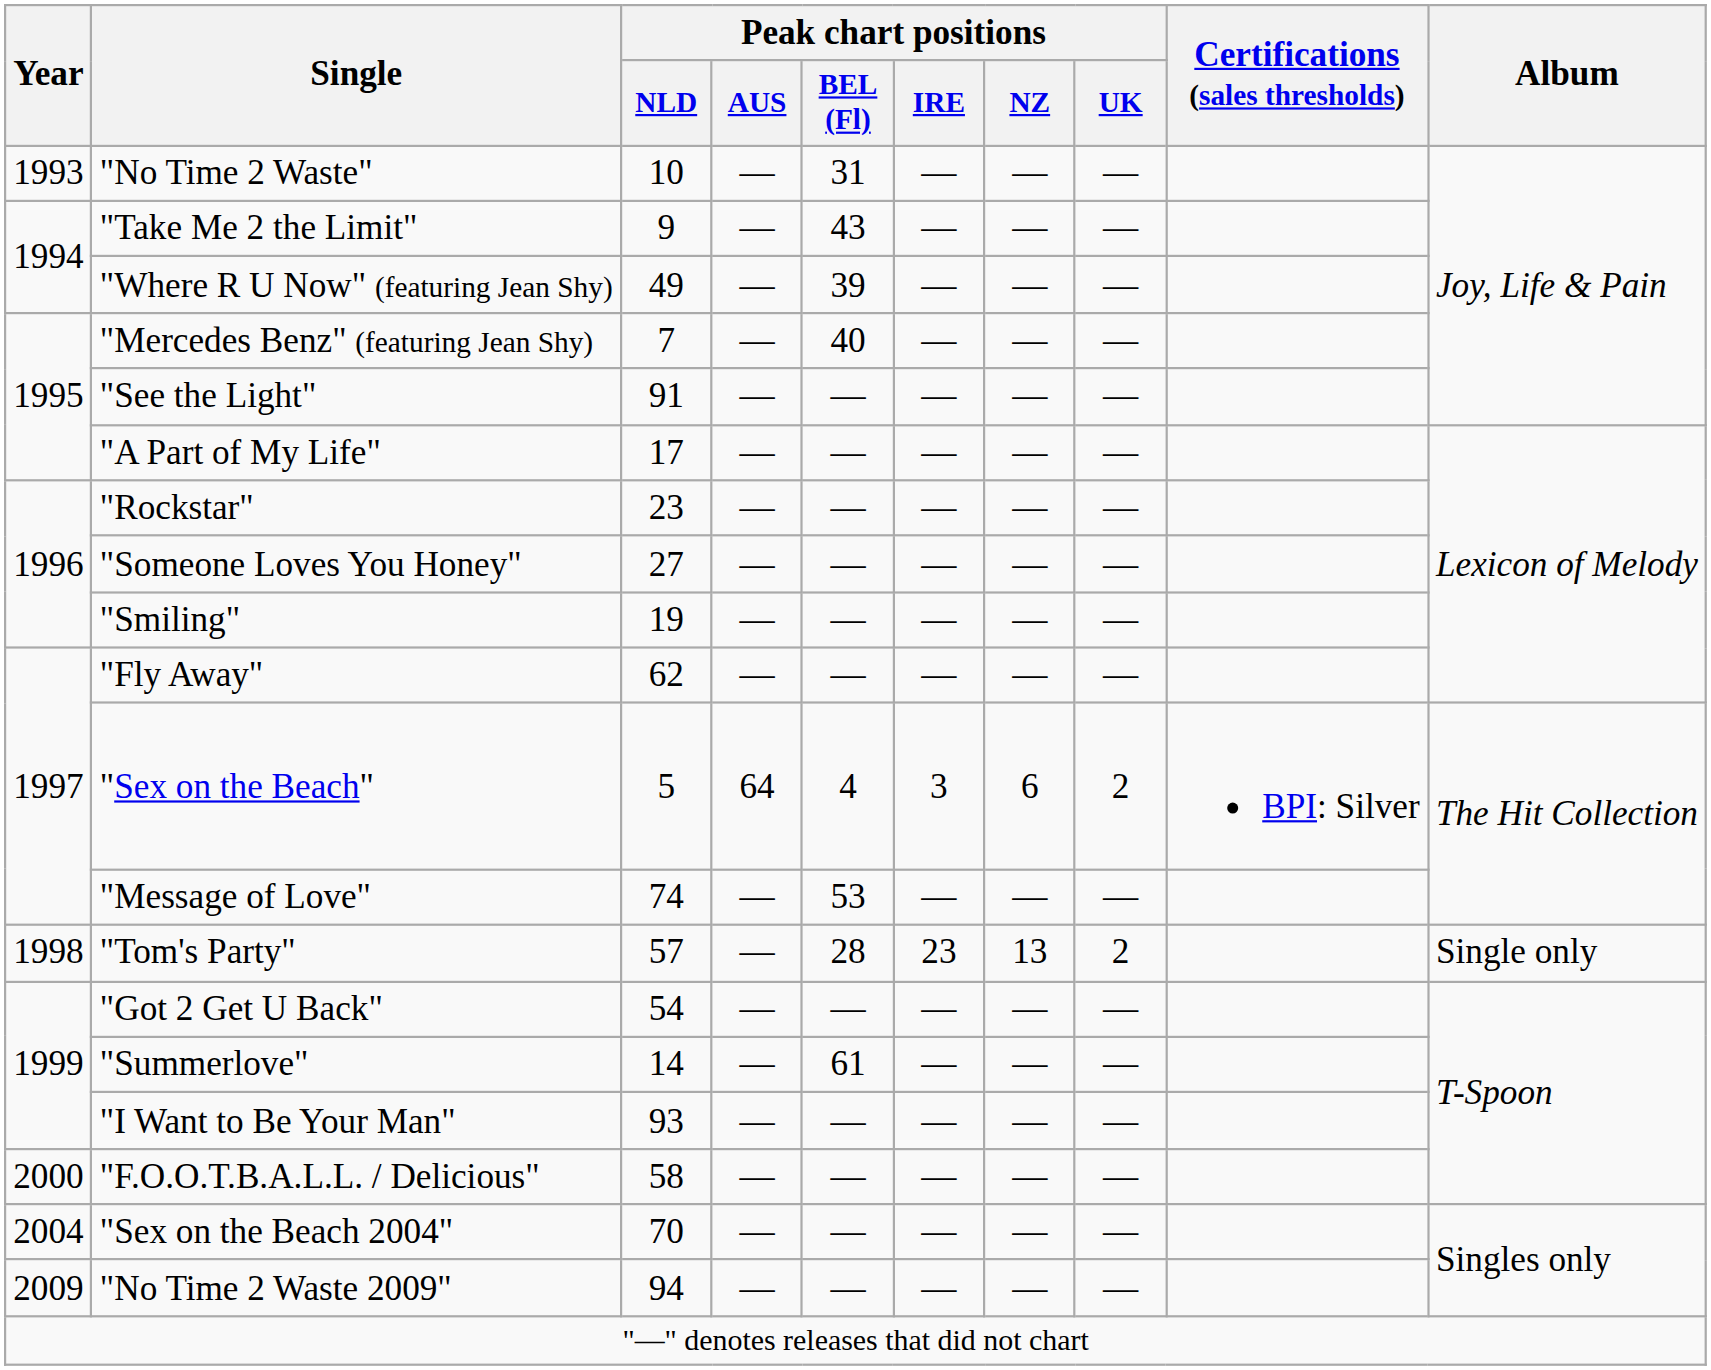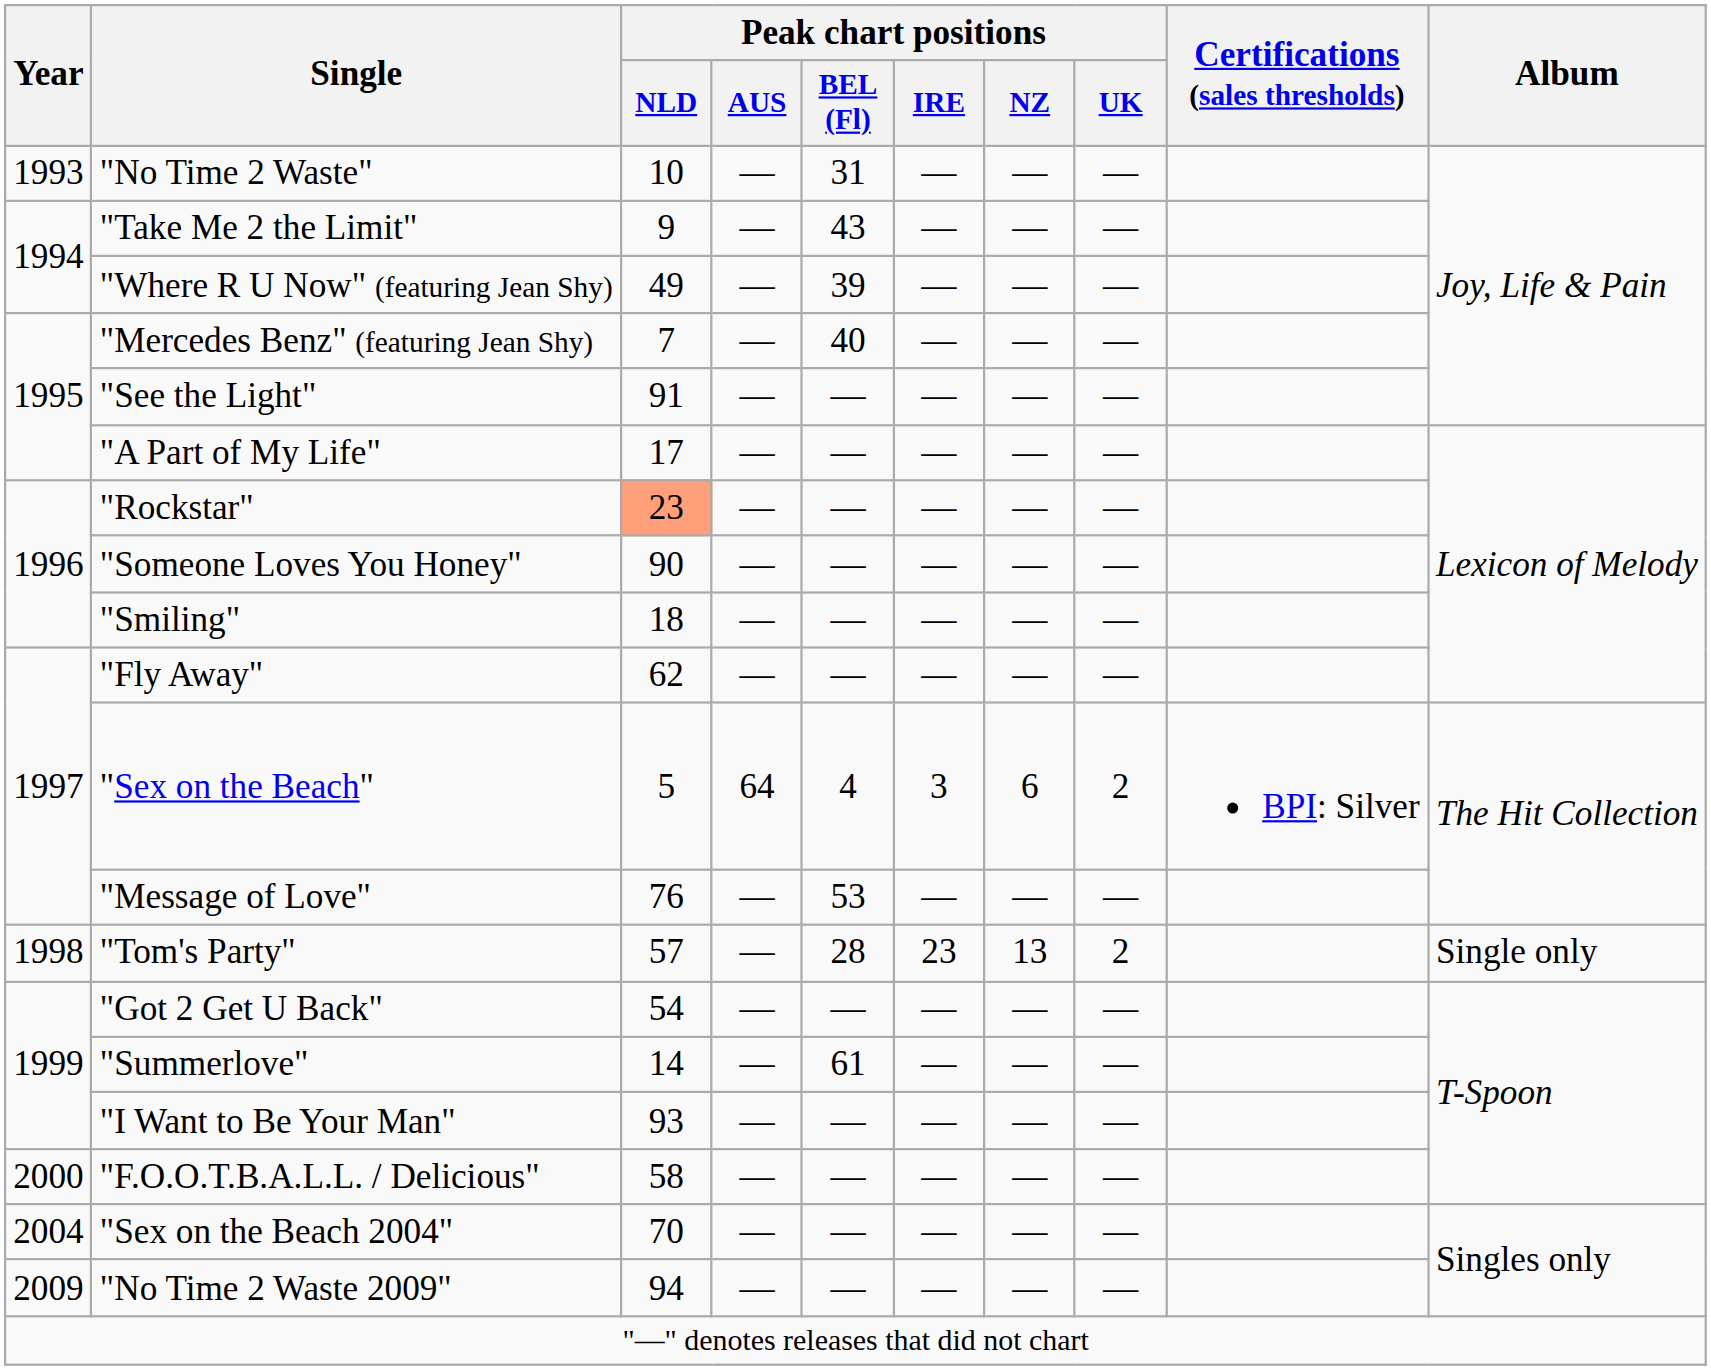"Rockstar" | Peak chart positions / NLD: no background -> lightsalmon background
"Someone Loves You Honey" | Peak chart positions / NLD: 27 -> 90
"Smiling" | Peak chart positions / NLD: 19 -> 18
"Message of Love" | Peak chart positions / NLD: 74 -> 76
